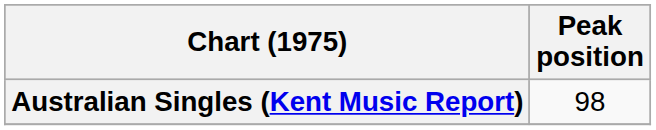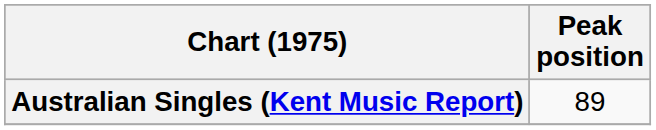Australian Singles (Kent Music Report) | Peak position: 98 -> 89
